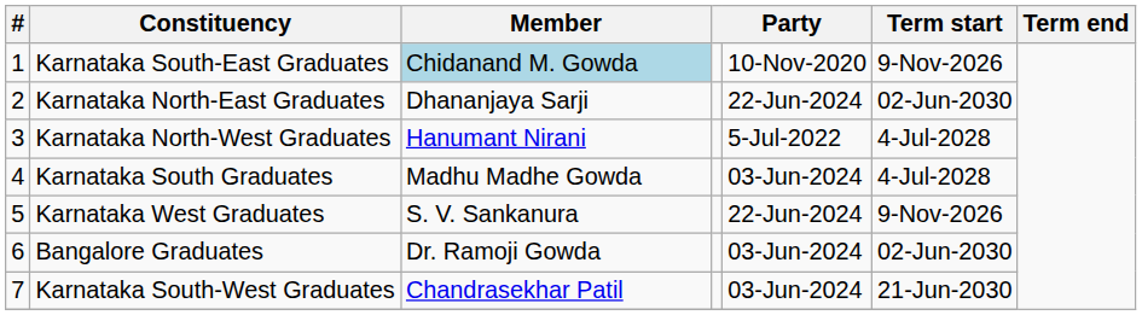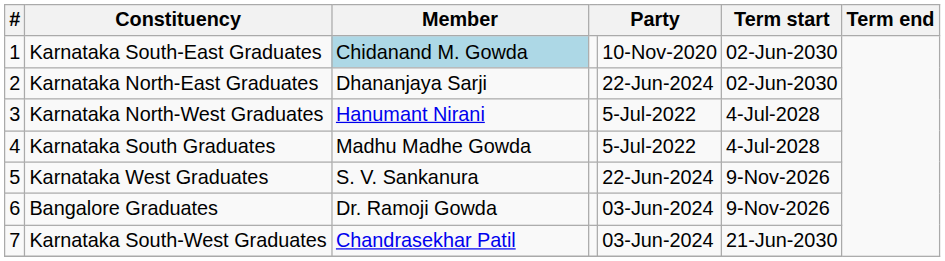Karnataka South-East Graduates | Term start: 9-Nov-2026 -> 02-Jun-2030
Karnataka South Graduates | column 5: 03-Jun-2024 -> 5-Jul-2022
Bangalore Graduates | Term start: 02-Jun-2030 -> 9-Nov-2026
